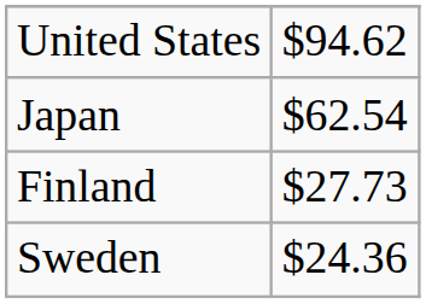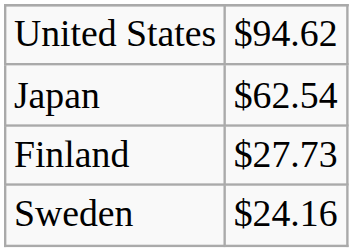Sweden | column 2: $24.36 -> $24.16
